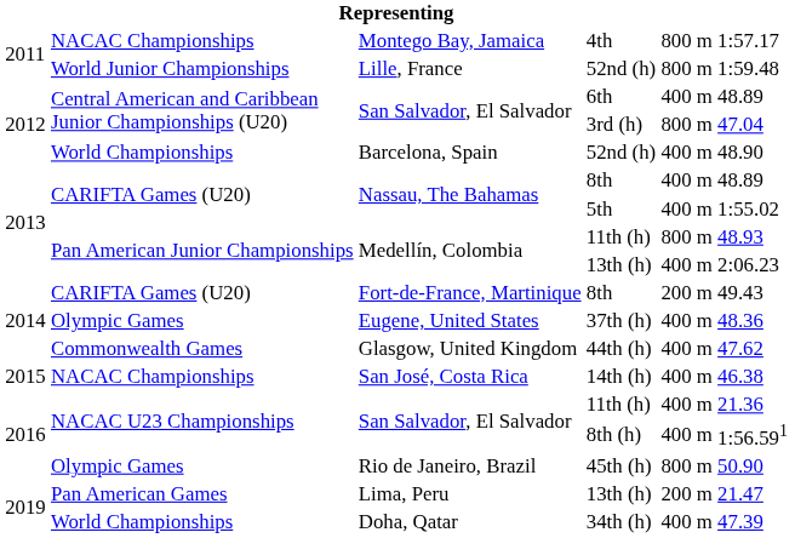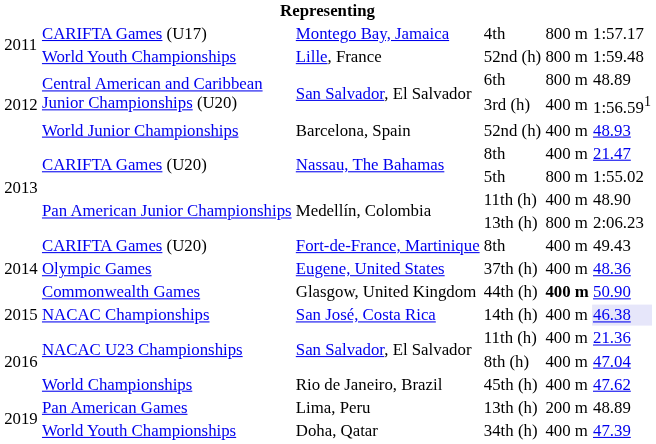4th | column 2: NACAC Championships -> CARIFTA Games (U17)
Lille, France / 52nd (h) | column 2: World Junior Championships -> World Youth Championships
6th | column 5: 400 m -> 800 m
3rd (h) | column 5: 800 m -> 400 m
3rd (h) | column 6: 47.04 -> 1:56.591
Barcelona, Spain / 52nd (h) | column 2: World Championships -> World Junior Championships
Barcelona, Spain / 52nd (h) | column 6: 48.90 -> 48.93
Nassau, The Bahamas / 8th | column 6: 48.89 -> 21.47
5th | column 5: 400 m -> 800 m
Medellín, Colombia / 11th (h) | column 5: 800 m -> 400 m
Medellín, Colombia / 11th (h) | column 6: 48.93 -> 48.90
Medellín, Colombia / 13th (h) | column 5: 400 m -> 800 m
Fort-de-France, Martinique / 8th | column 5: 200 m -> 400 m
44th (h) | column 5: normal -> bold
44th (h) | column 6: 47.62 -> 50.90
14th (h) | column 6: no background -> lavender background
8th (h) | column 6: 1:56.591 -> 47.04
45th (h) | column 2: Olympic Games -> World Championships
45th (h) | column 5: 800 m -> 400 m
45th (h) | column 6: 50.90 -> 47.62
Lima, Peru / 13th (h) | column 6: 21.47 -> 48.89
34th (h) | column 2: World Championships -> World Youth Championships
